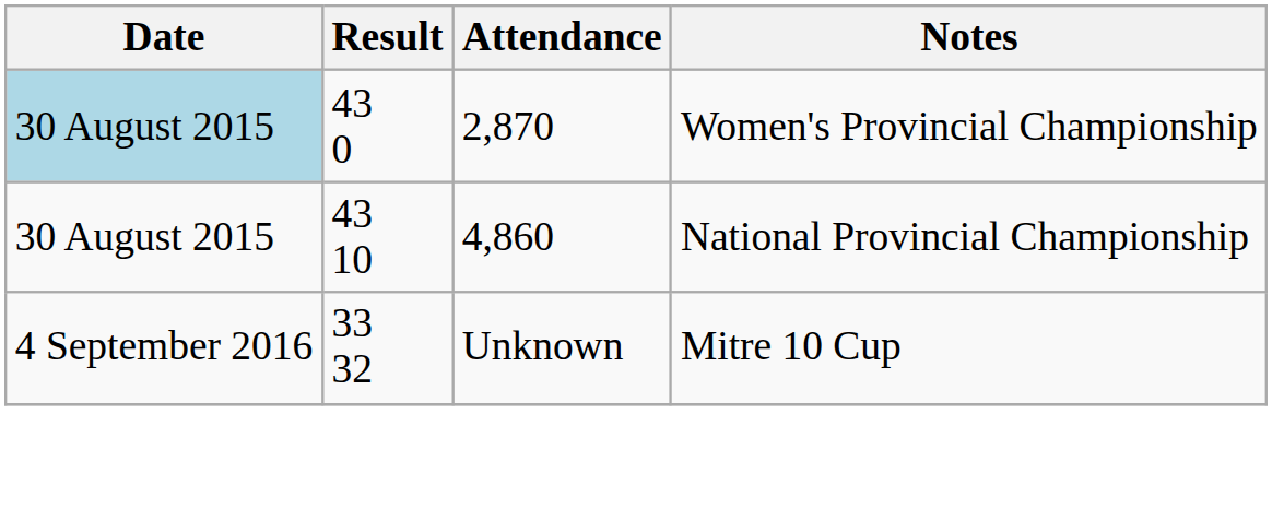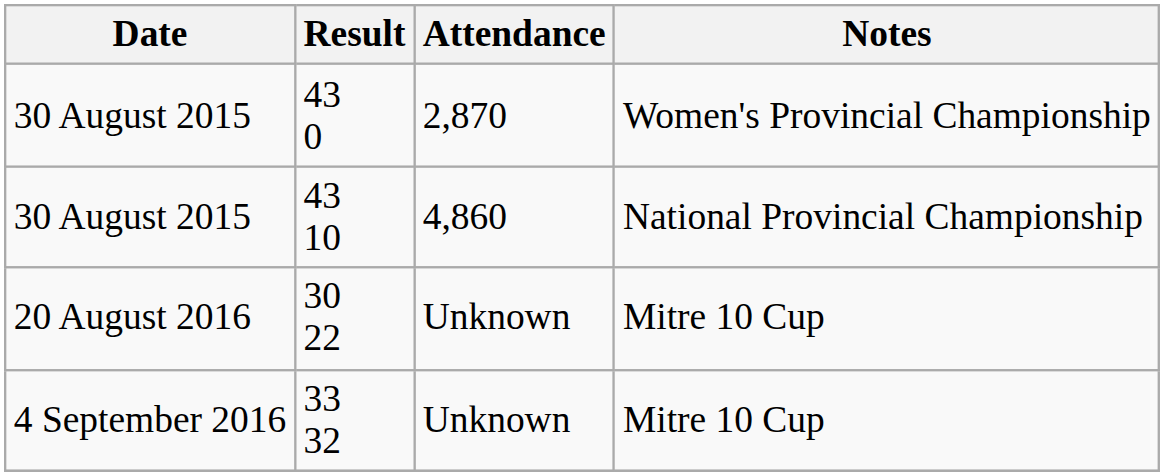43 0 | Date: lightblue background -> no background
+ row: 20 August 2016 | 30 22 | Unknown | Mitre 10 Cup
